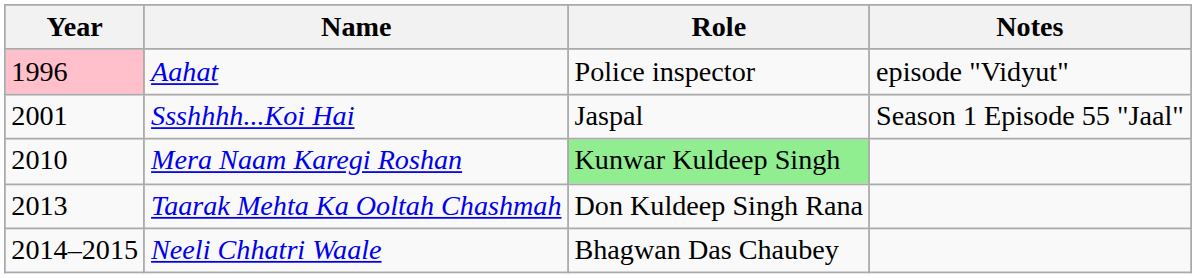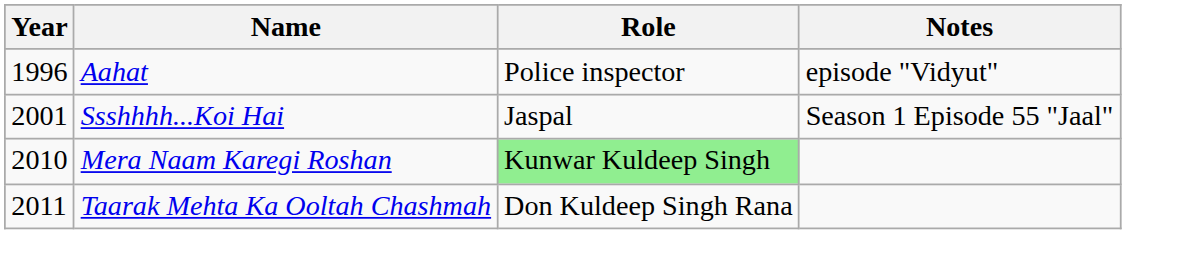Aahat | Year: pink background -> no background
Taarak Mehta Ka Ooltah Chashmah | Year: 2013 -> 2011
- row: 2014–2015 | Neeli Chhatri Waale | Bhagwan Das Chaubey
